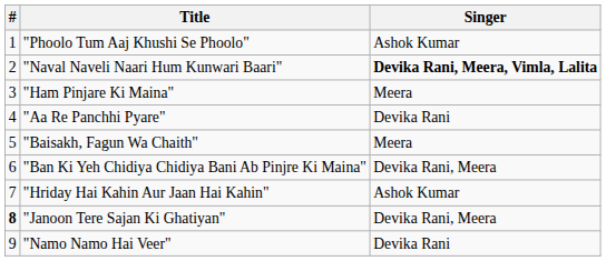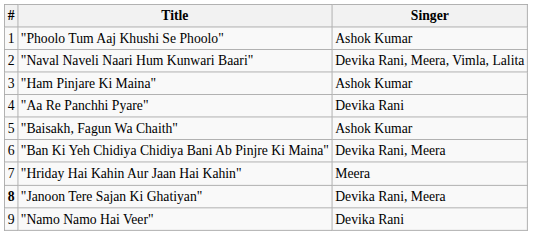"Naval Naveli Naari Hum Kunwari Baari" | Singer: bold -> normal
"Ham Pinjare Ki Maina" | Singer: Meera -> Ashok Kumar
"Baisakh, Fagun Wa Chaith" | Singer: Meera -> Ashok Kumar
"Hriday Hai Kahin Aur Jaan Hai Kahin" | Singer: Ashok Kumar -> Meera
